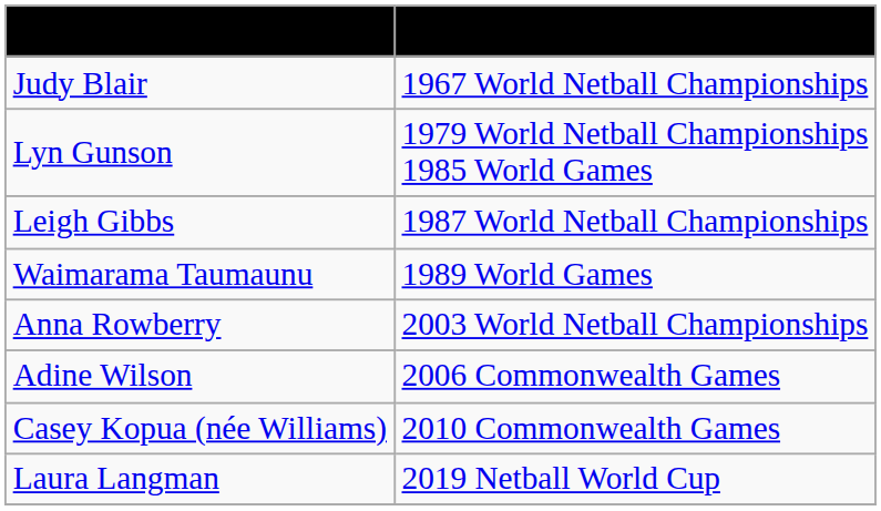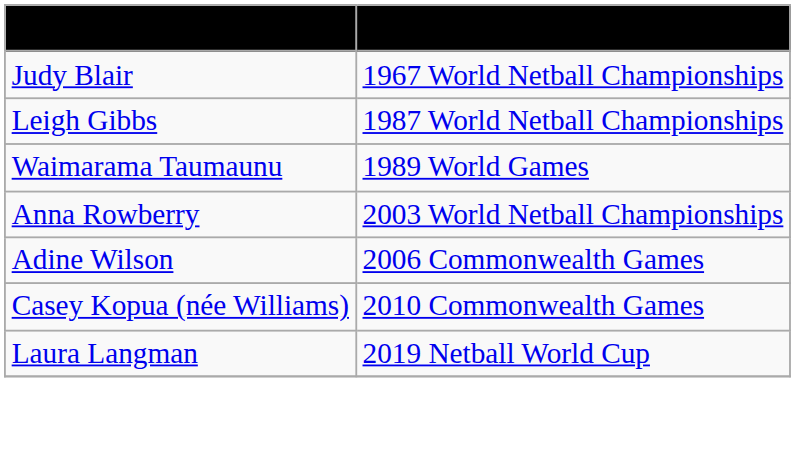- row: Lyn Gunson | 1979 World Netball Championships 1985 World Games
